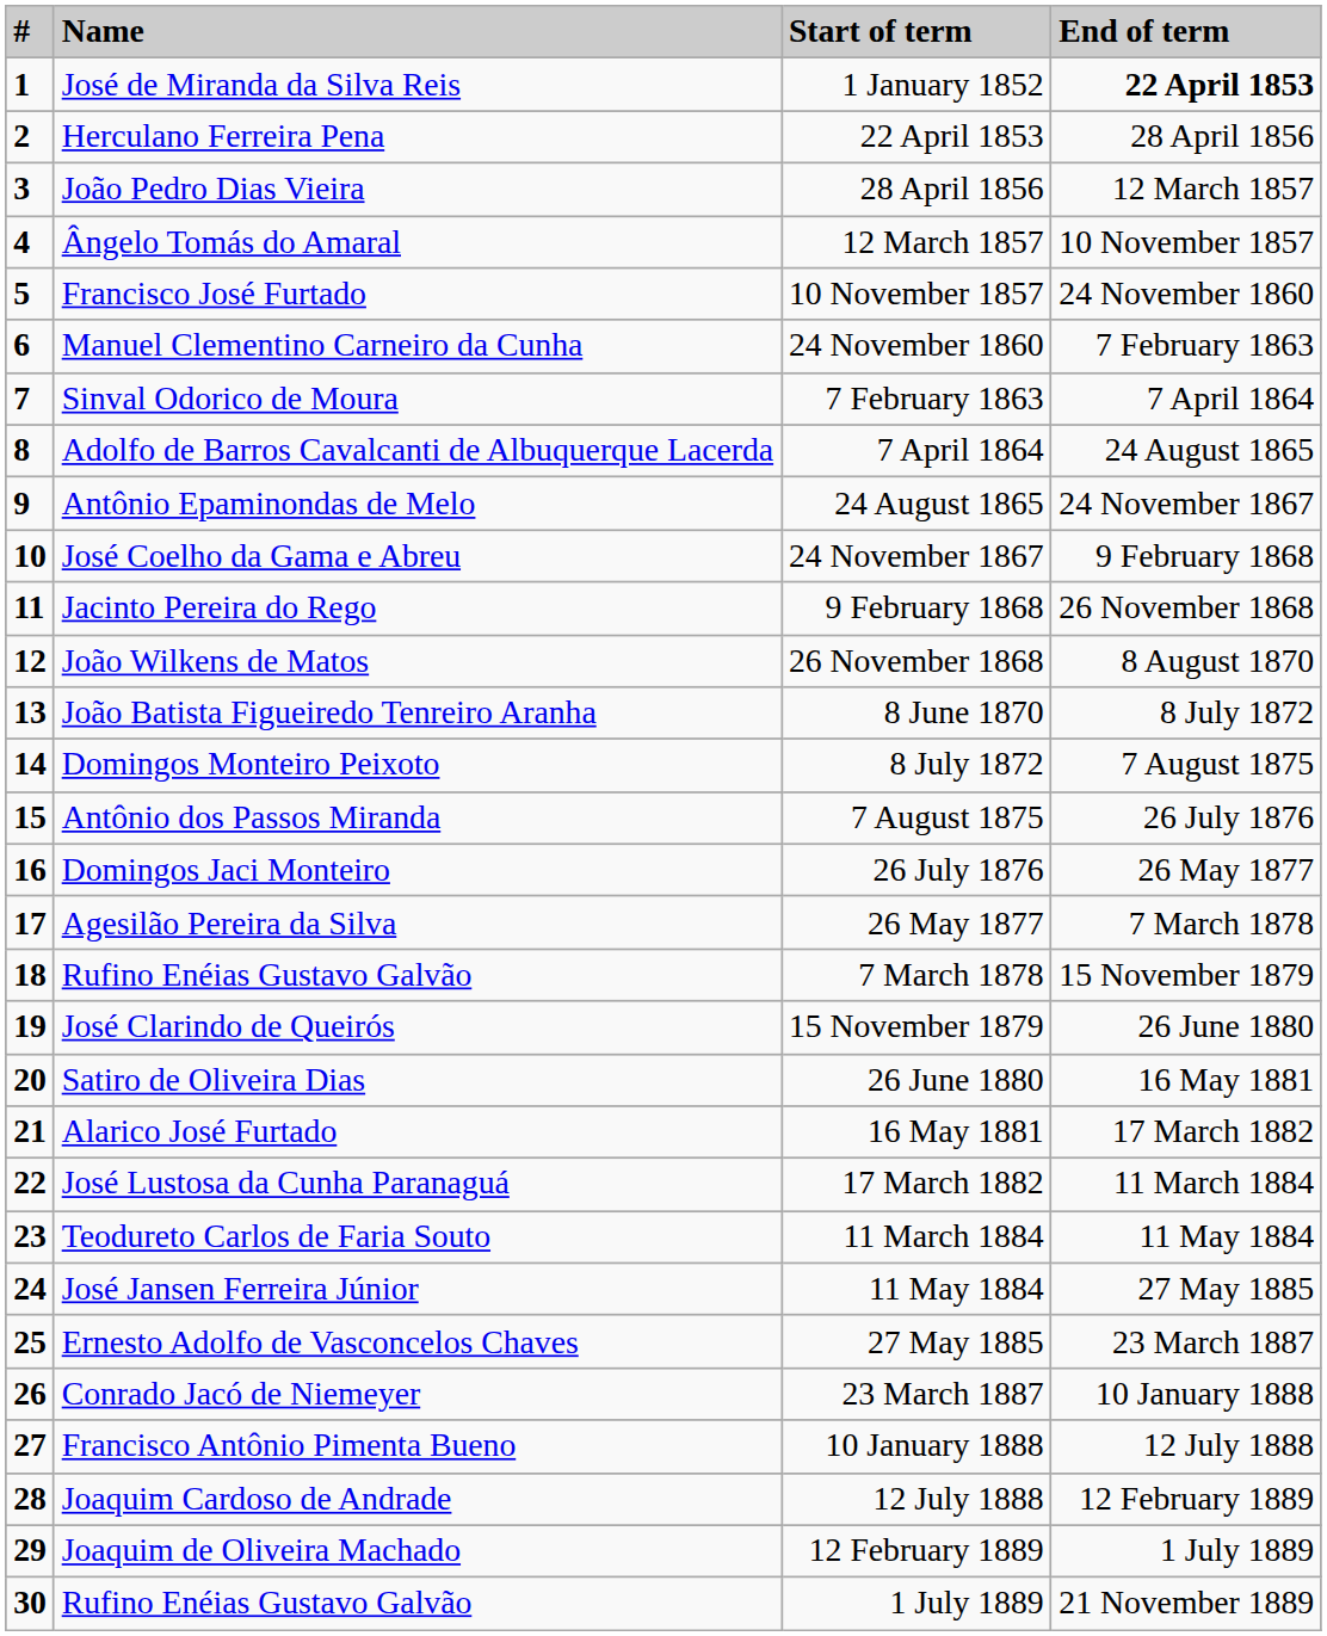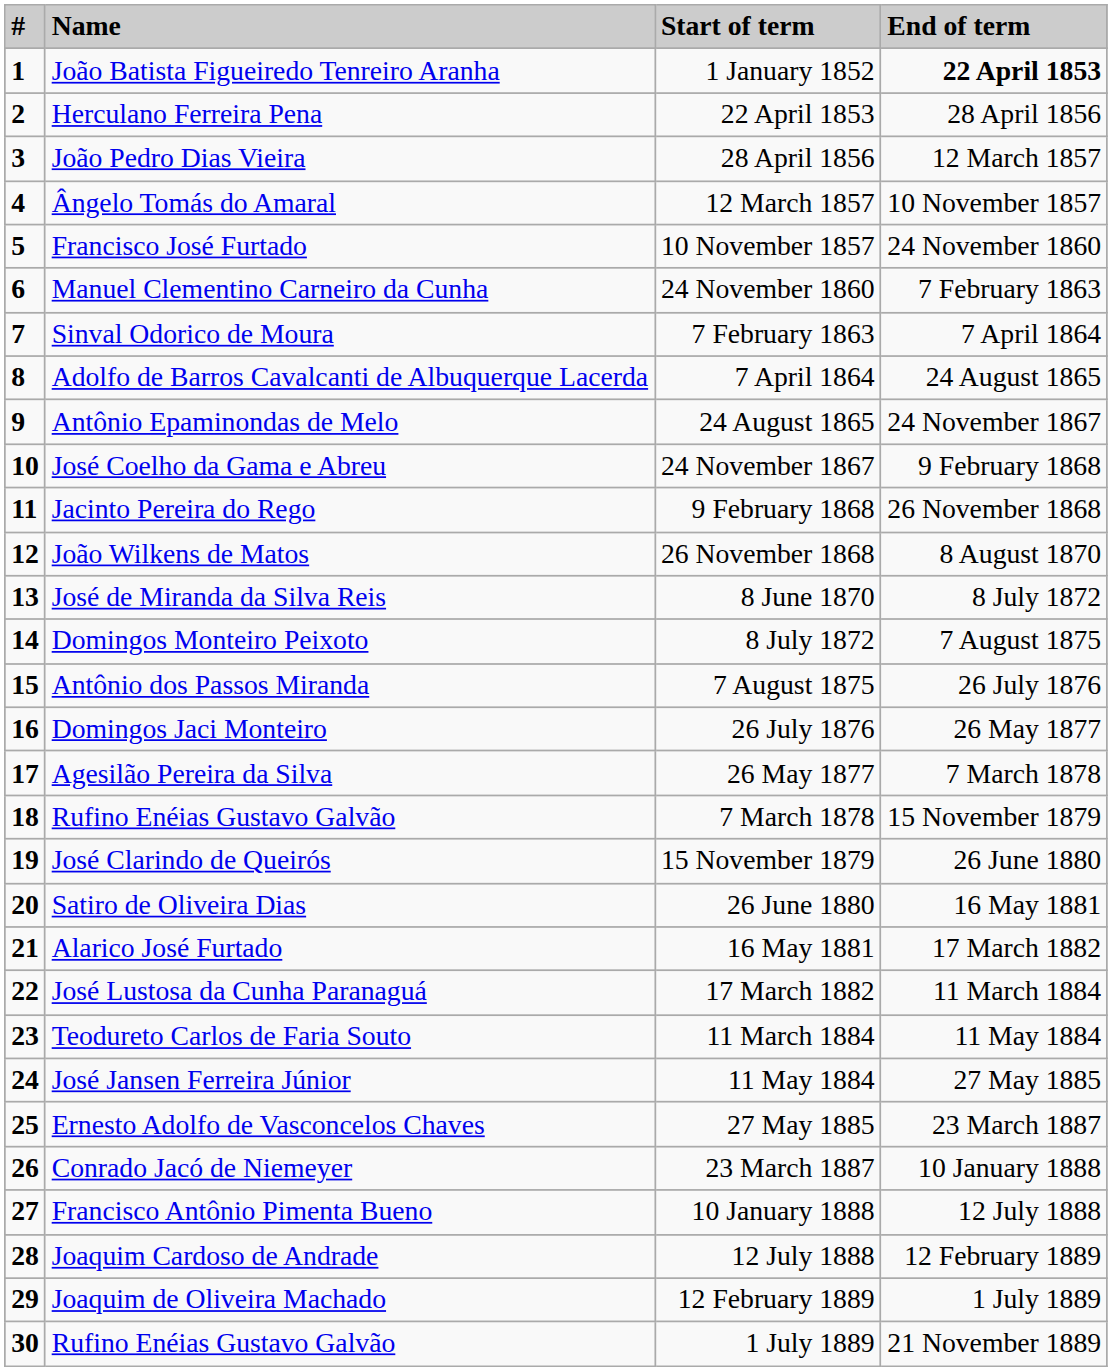1 January 1852 | Name: José de Miranda da Silva Reis -> João Batista Figueiredo Tenreiro Aranha
8 June 1870 | Name: João Batista Figueiredo Tenreiro Aranha -> José de Miranda da Silva Reis
